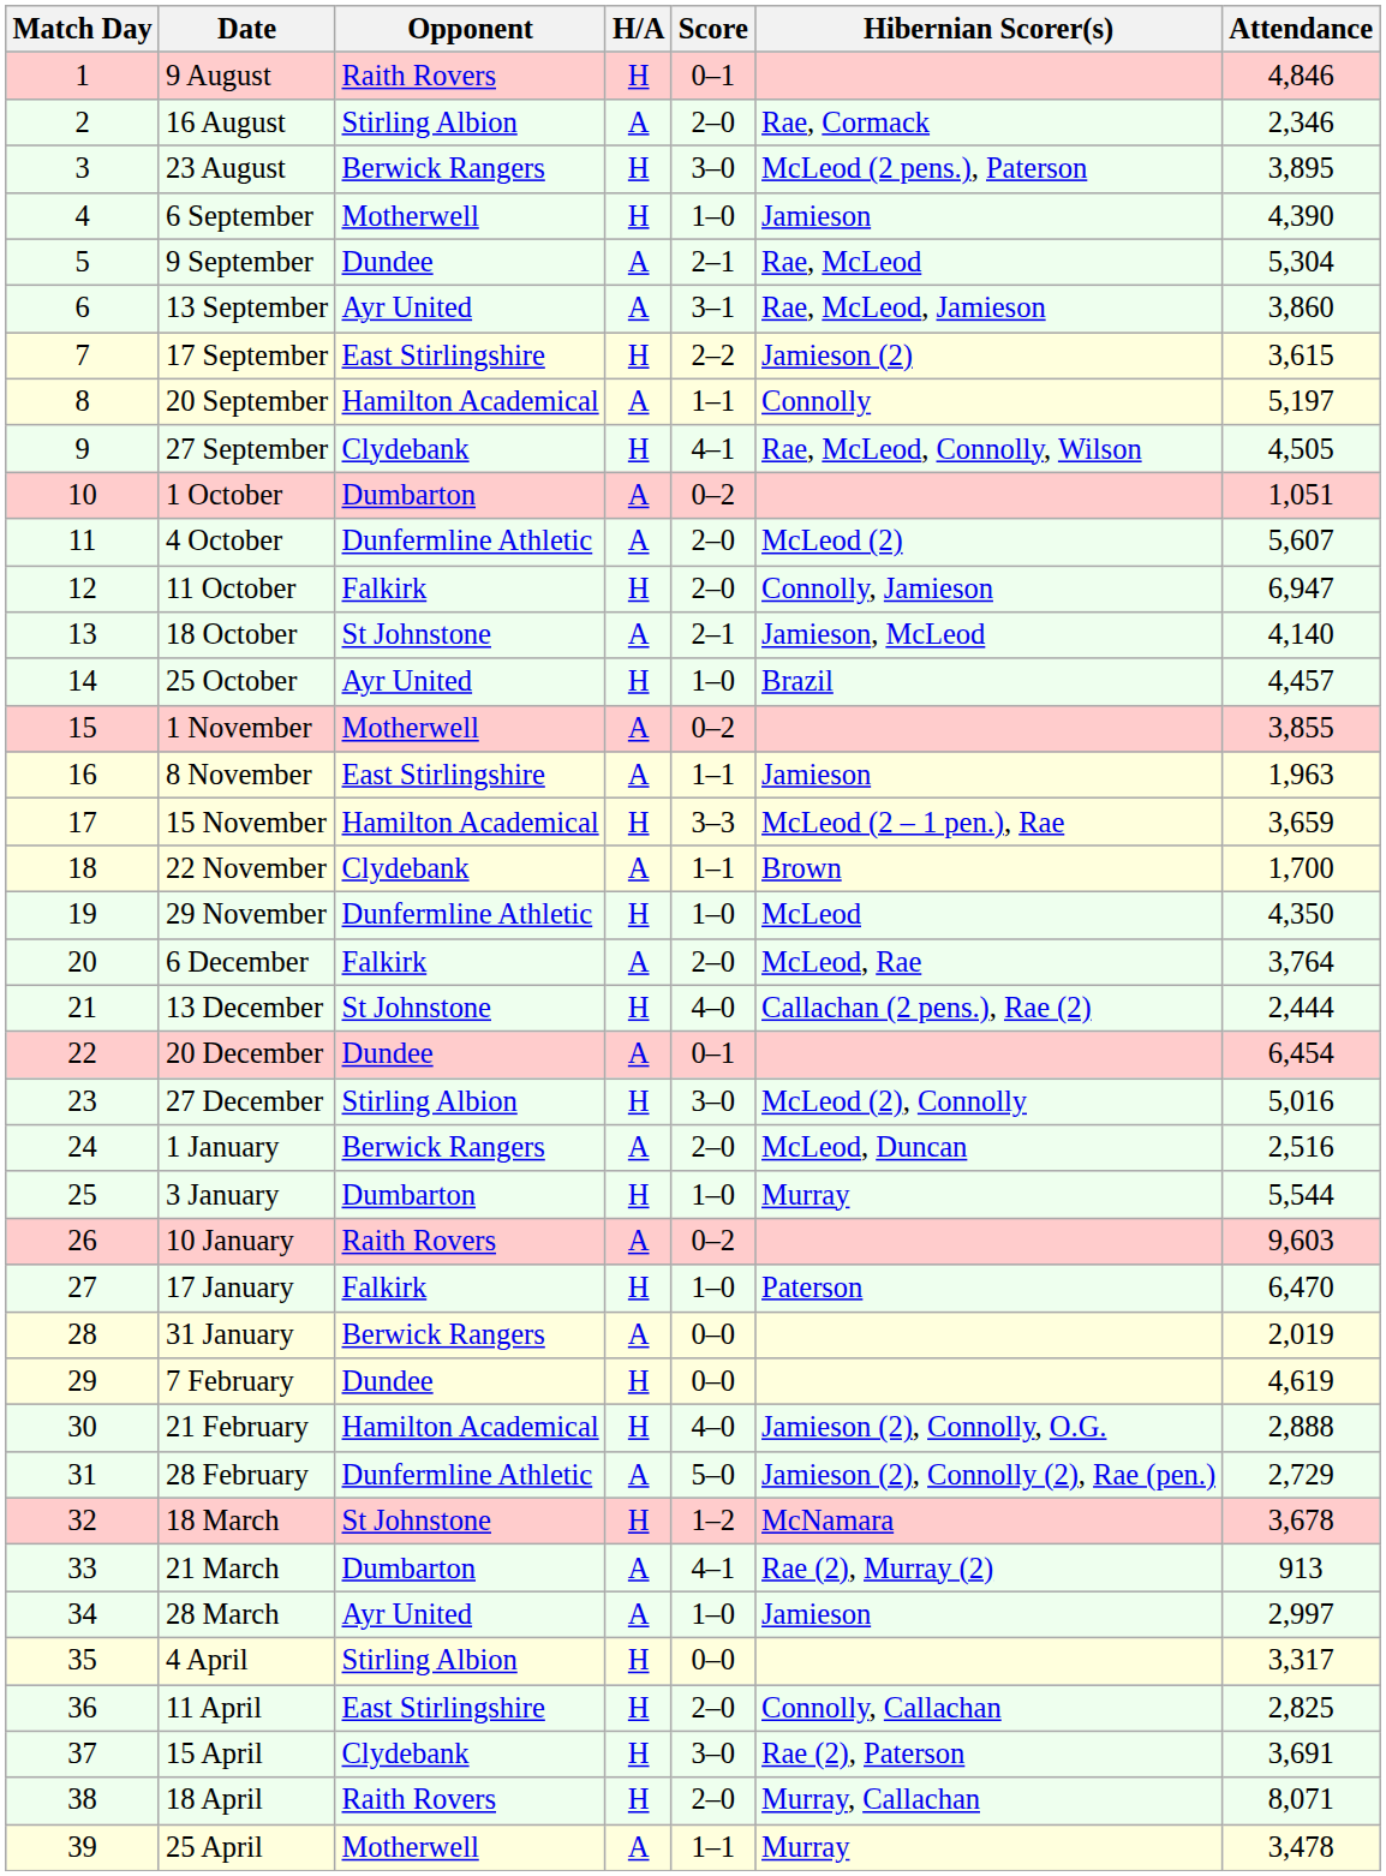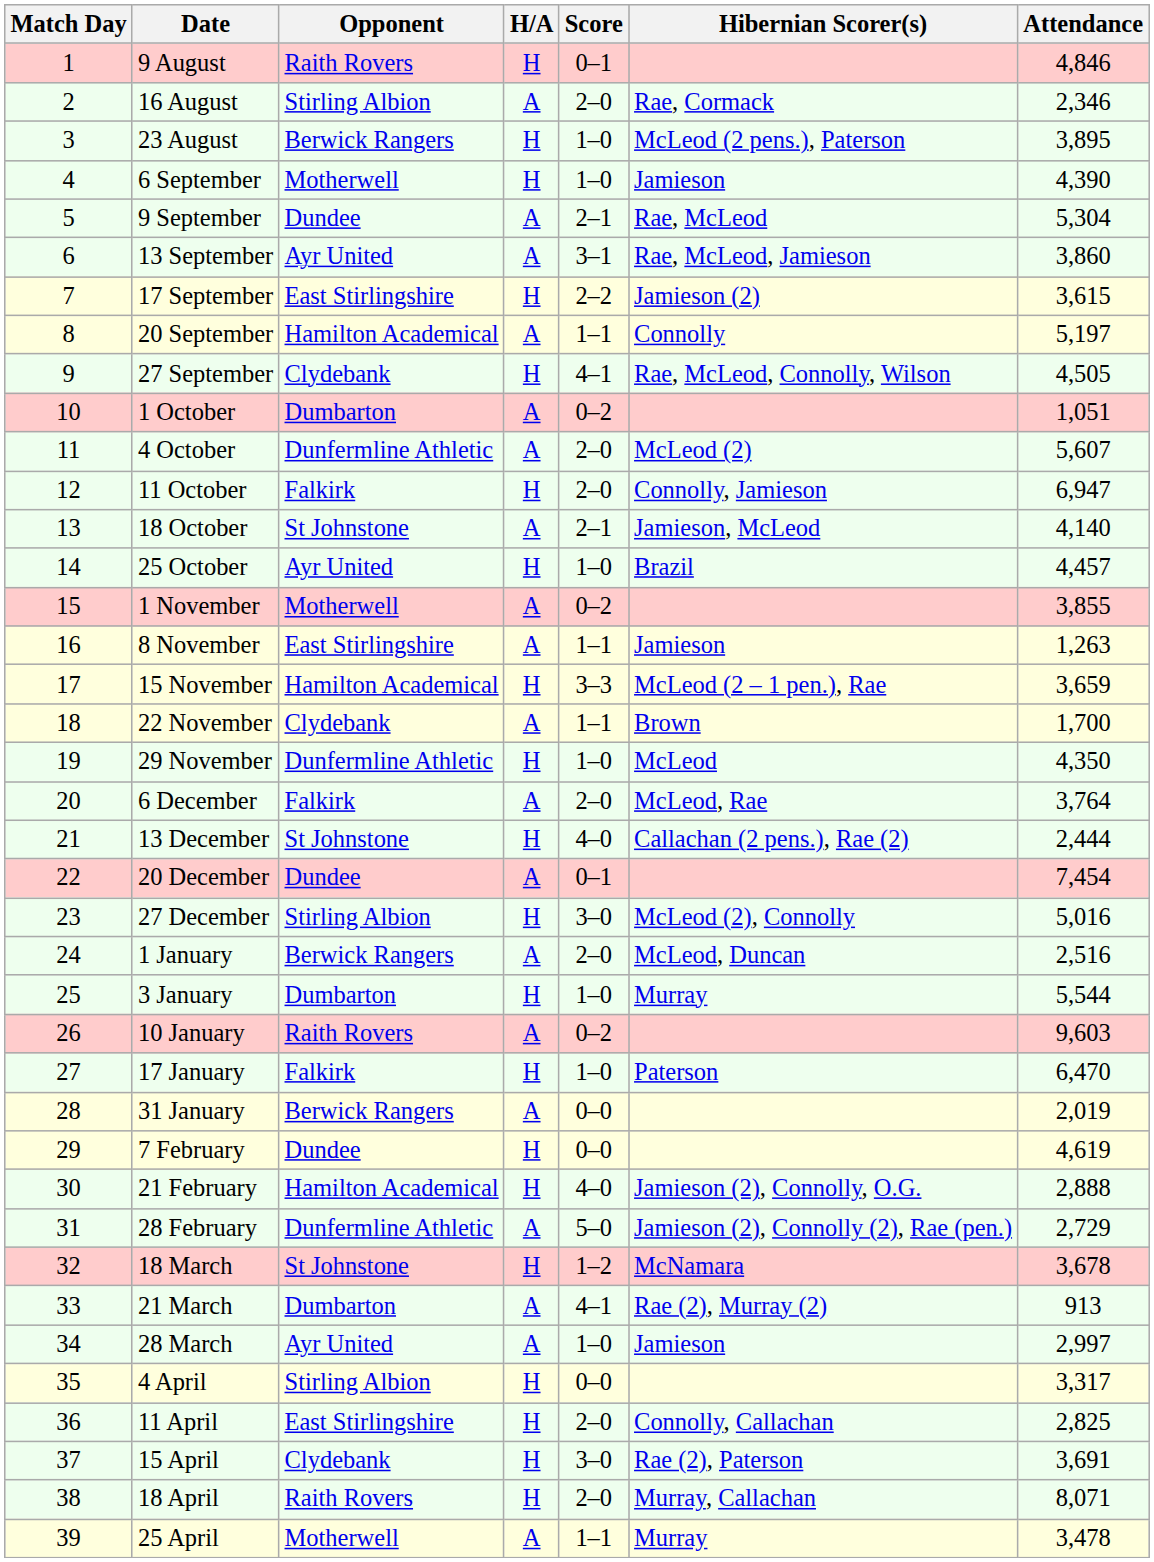23 August | Score: 3–0 -> 1–0
8 November | Attendance: 1,963 -> 1,263
20 December | Attendance: 6,454 -> 7,454
